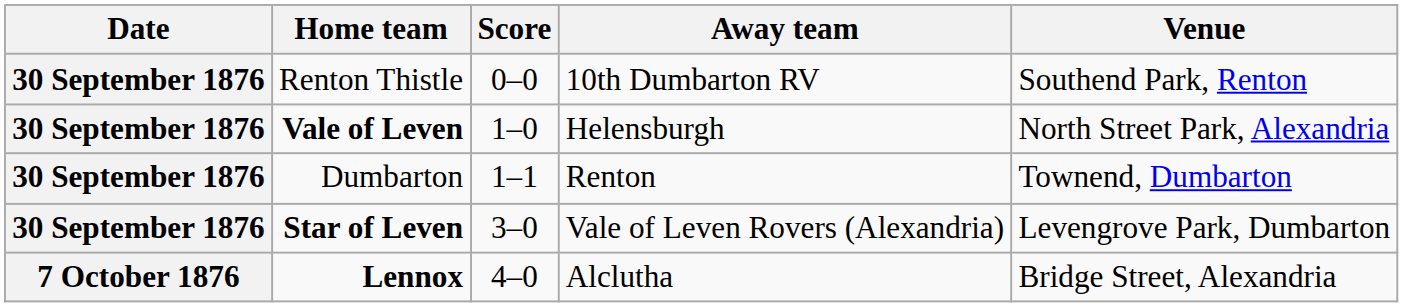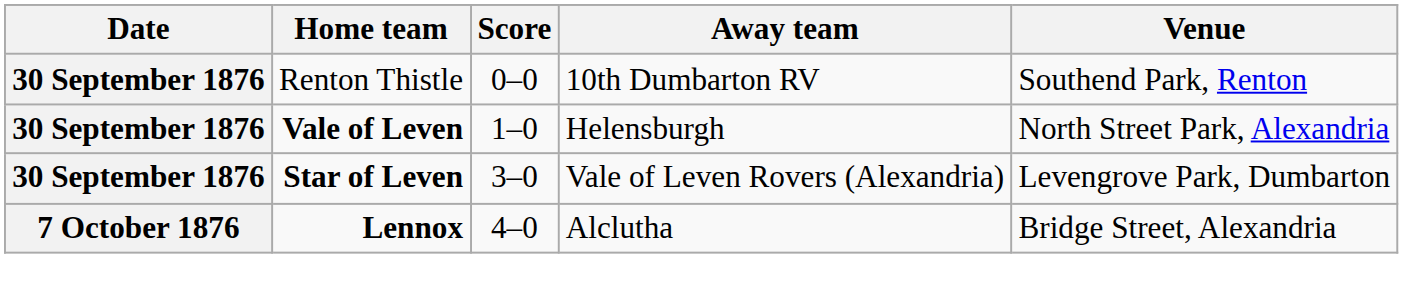- row: 30 September 1876 | Dumbarton | 1–1 | Renton | Townend, Dumbarton
